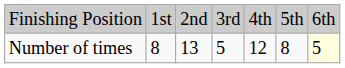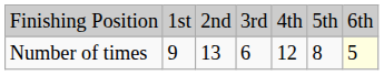Number of times | column 2: 8 -> 9
Number of times | column 4: 5 -> 6
